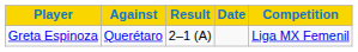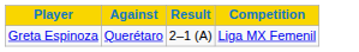- column: Date
